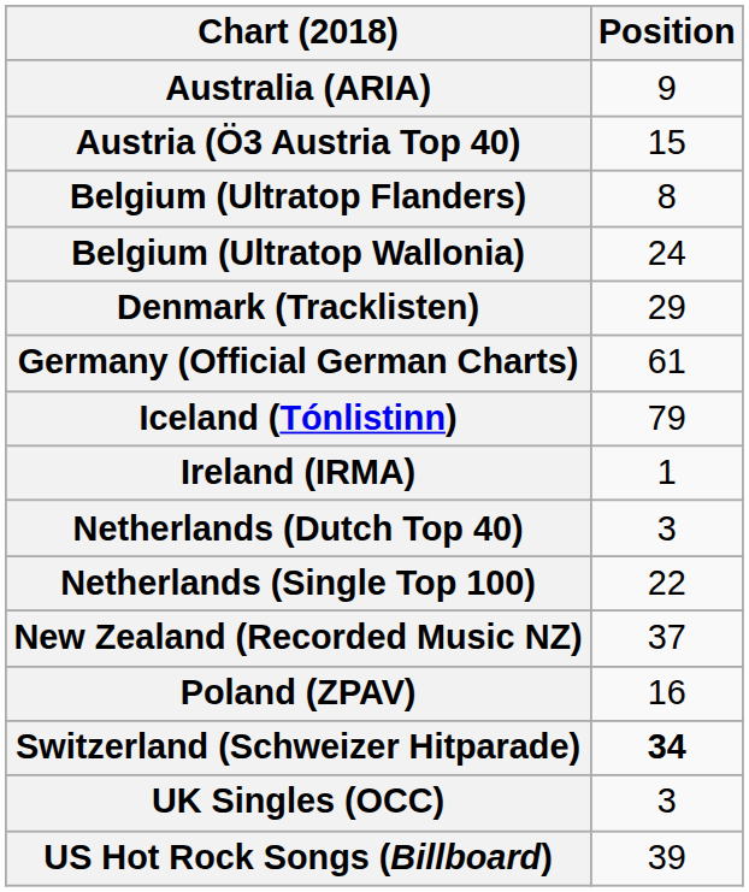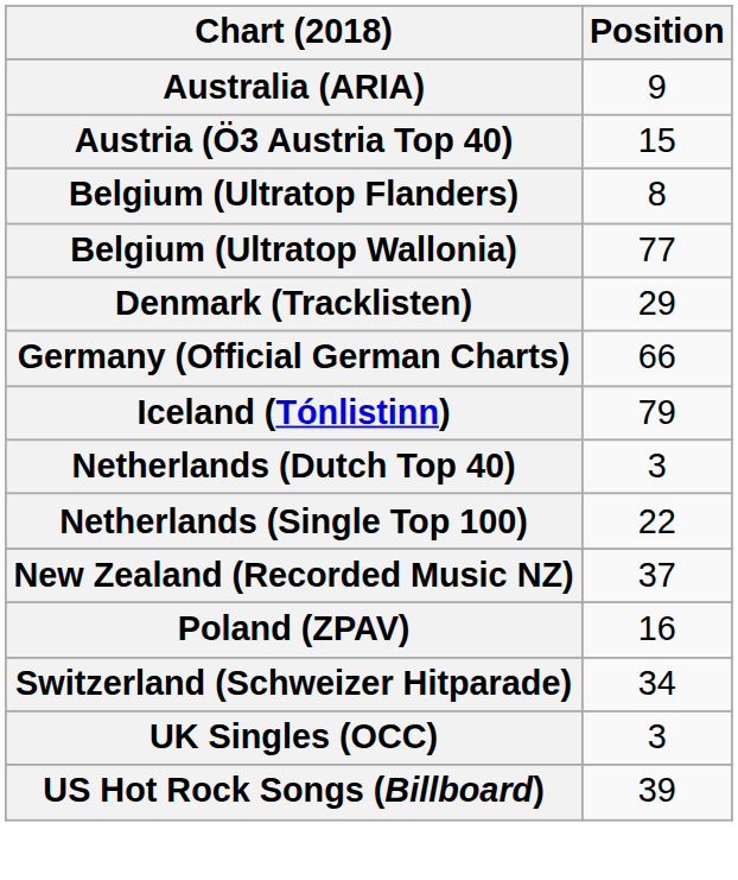Belgium (Ultratop Wallonia) | Position: 24 -> 77
Germany (Official German Charts) | Position: 61 -> 66
- row: Ireland (IRMA) | 1
Switzerland (Schweizer Hitparade) | Position: bold -> normal
